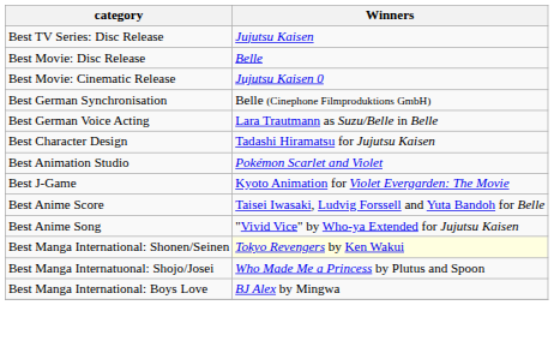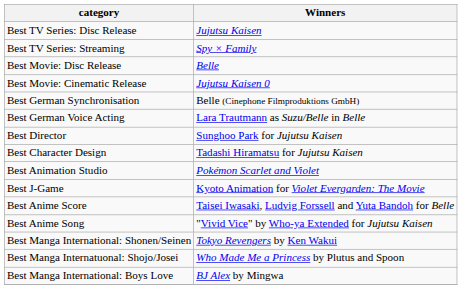+ row: Best TV Series: Streaming | Spy × Family
+ row: Best Director | Sunghoo Park for Jujutsu Kaisen
Best Manga International: Shonen/Seinen | Winners: lightyellow background -> no background
